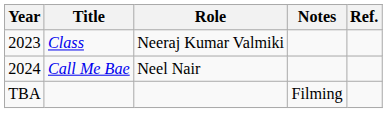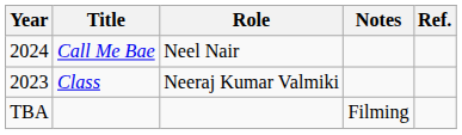rows swapped: Class <-> Call Me Bae
